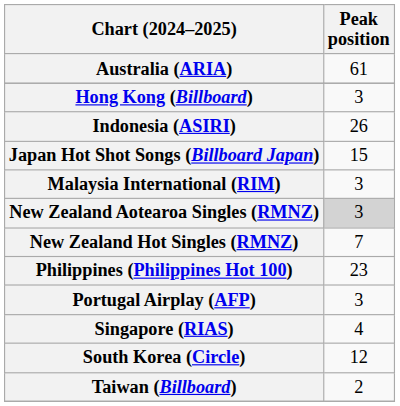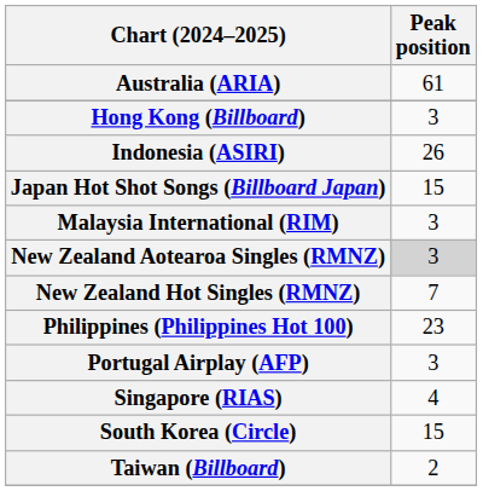South Korea (Circle) | Peak position: 12 -> 15
